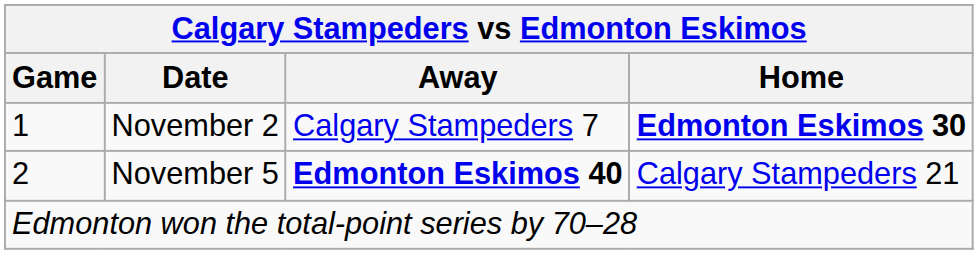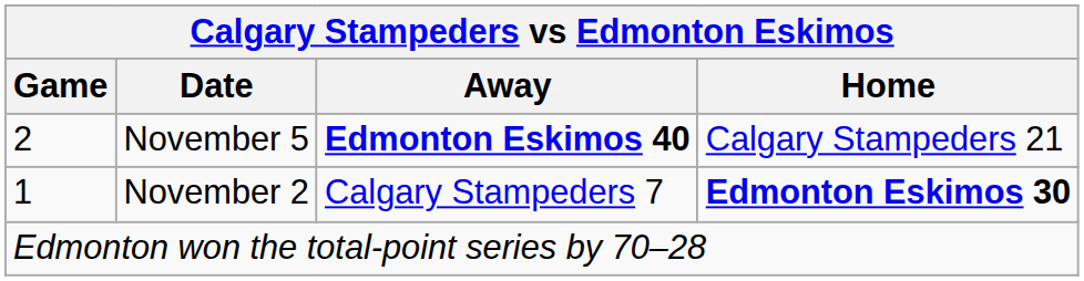rows swapped: November 2 <-> November 5
